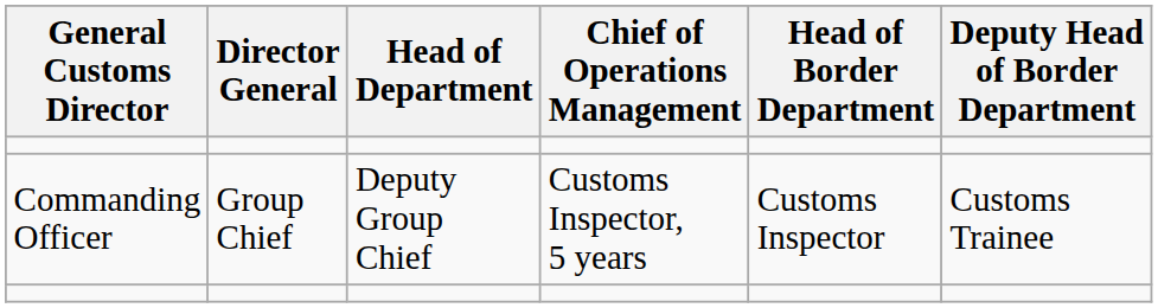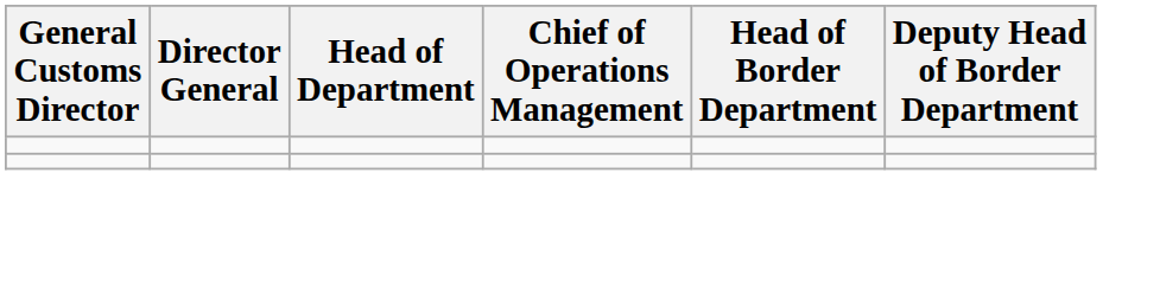- row: Commanding Officer | Group Chief | Deputy Group Chief | Customs Inspector, 5 years | Customs Inspector | Customs Trainee
